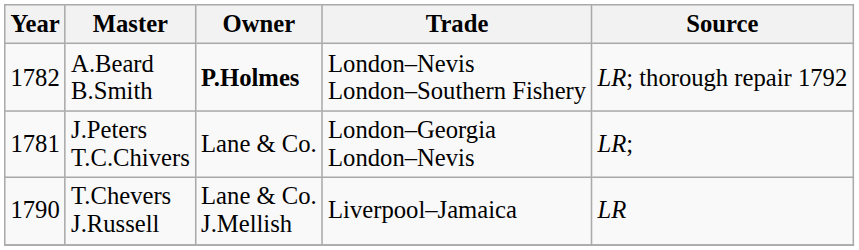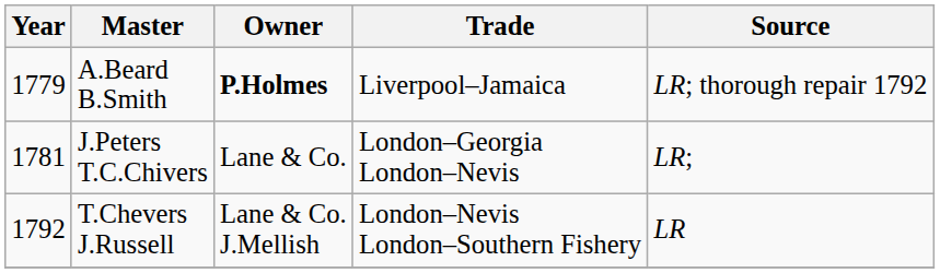A.Beard B.Smith | Year: 1782 -> 1779
A.Beard B.Smith | Trade: London–Nevis London–Southern Fishery -> Liverpool–Jamaica
T.Chevers J.Russell | Year: 1790 -> 1792
T.Chevers J.Russell | Trade: Liverpool–Jamaica -> London–Nevis London–Southern Fishery
